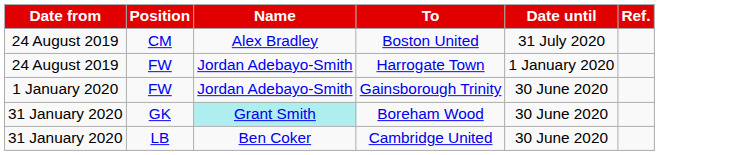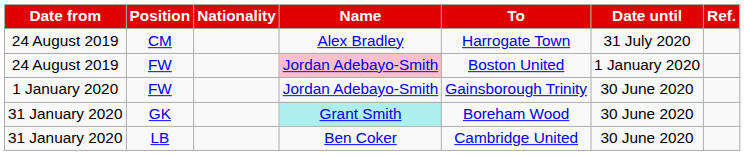+ column: Nationality
CM | To: Boston United -> Harrogate Town
24 August 2019 / FW | Name: no background -> pink background
24 August 2019 / FW | To: Harrogate Town -> Boston United
